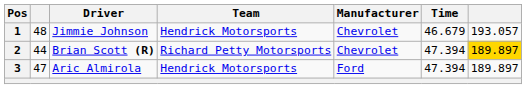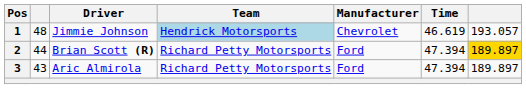1 | Team: no background -> lightblue background
1 | Time: 46.679 -> 46.619
2 | Manufacturer: Chevrolet -> Ford
3 | column 2: 47 -> 43
3 | Team: Hendrick Motorsports -> Richard Petty Motorsports
